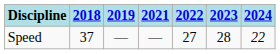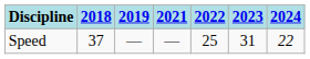Speed | 2022: 27 -> 25
Speed | 2023: 28 -> 31
